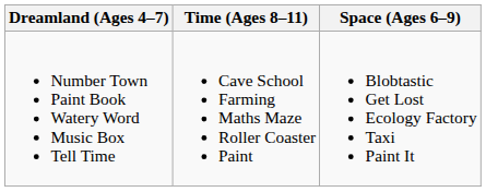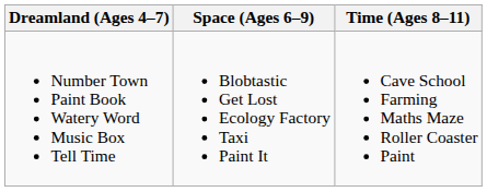columns swapped: Space (Ages 6–9) <-> Time (Ages 8–11)
